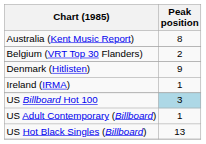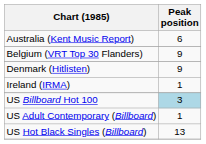Australia (Kent Music Report) | Peak position: 8 -> 6
Belgium (VRT Top 30 Flanders) | Peak position: 2 -> 9
